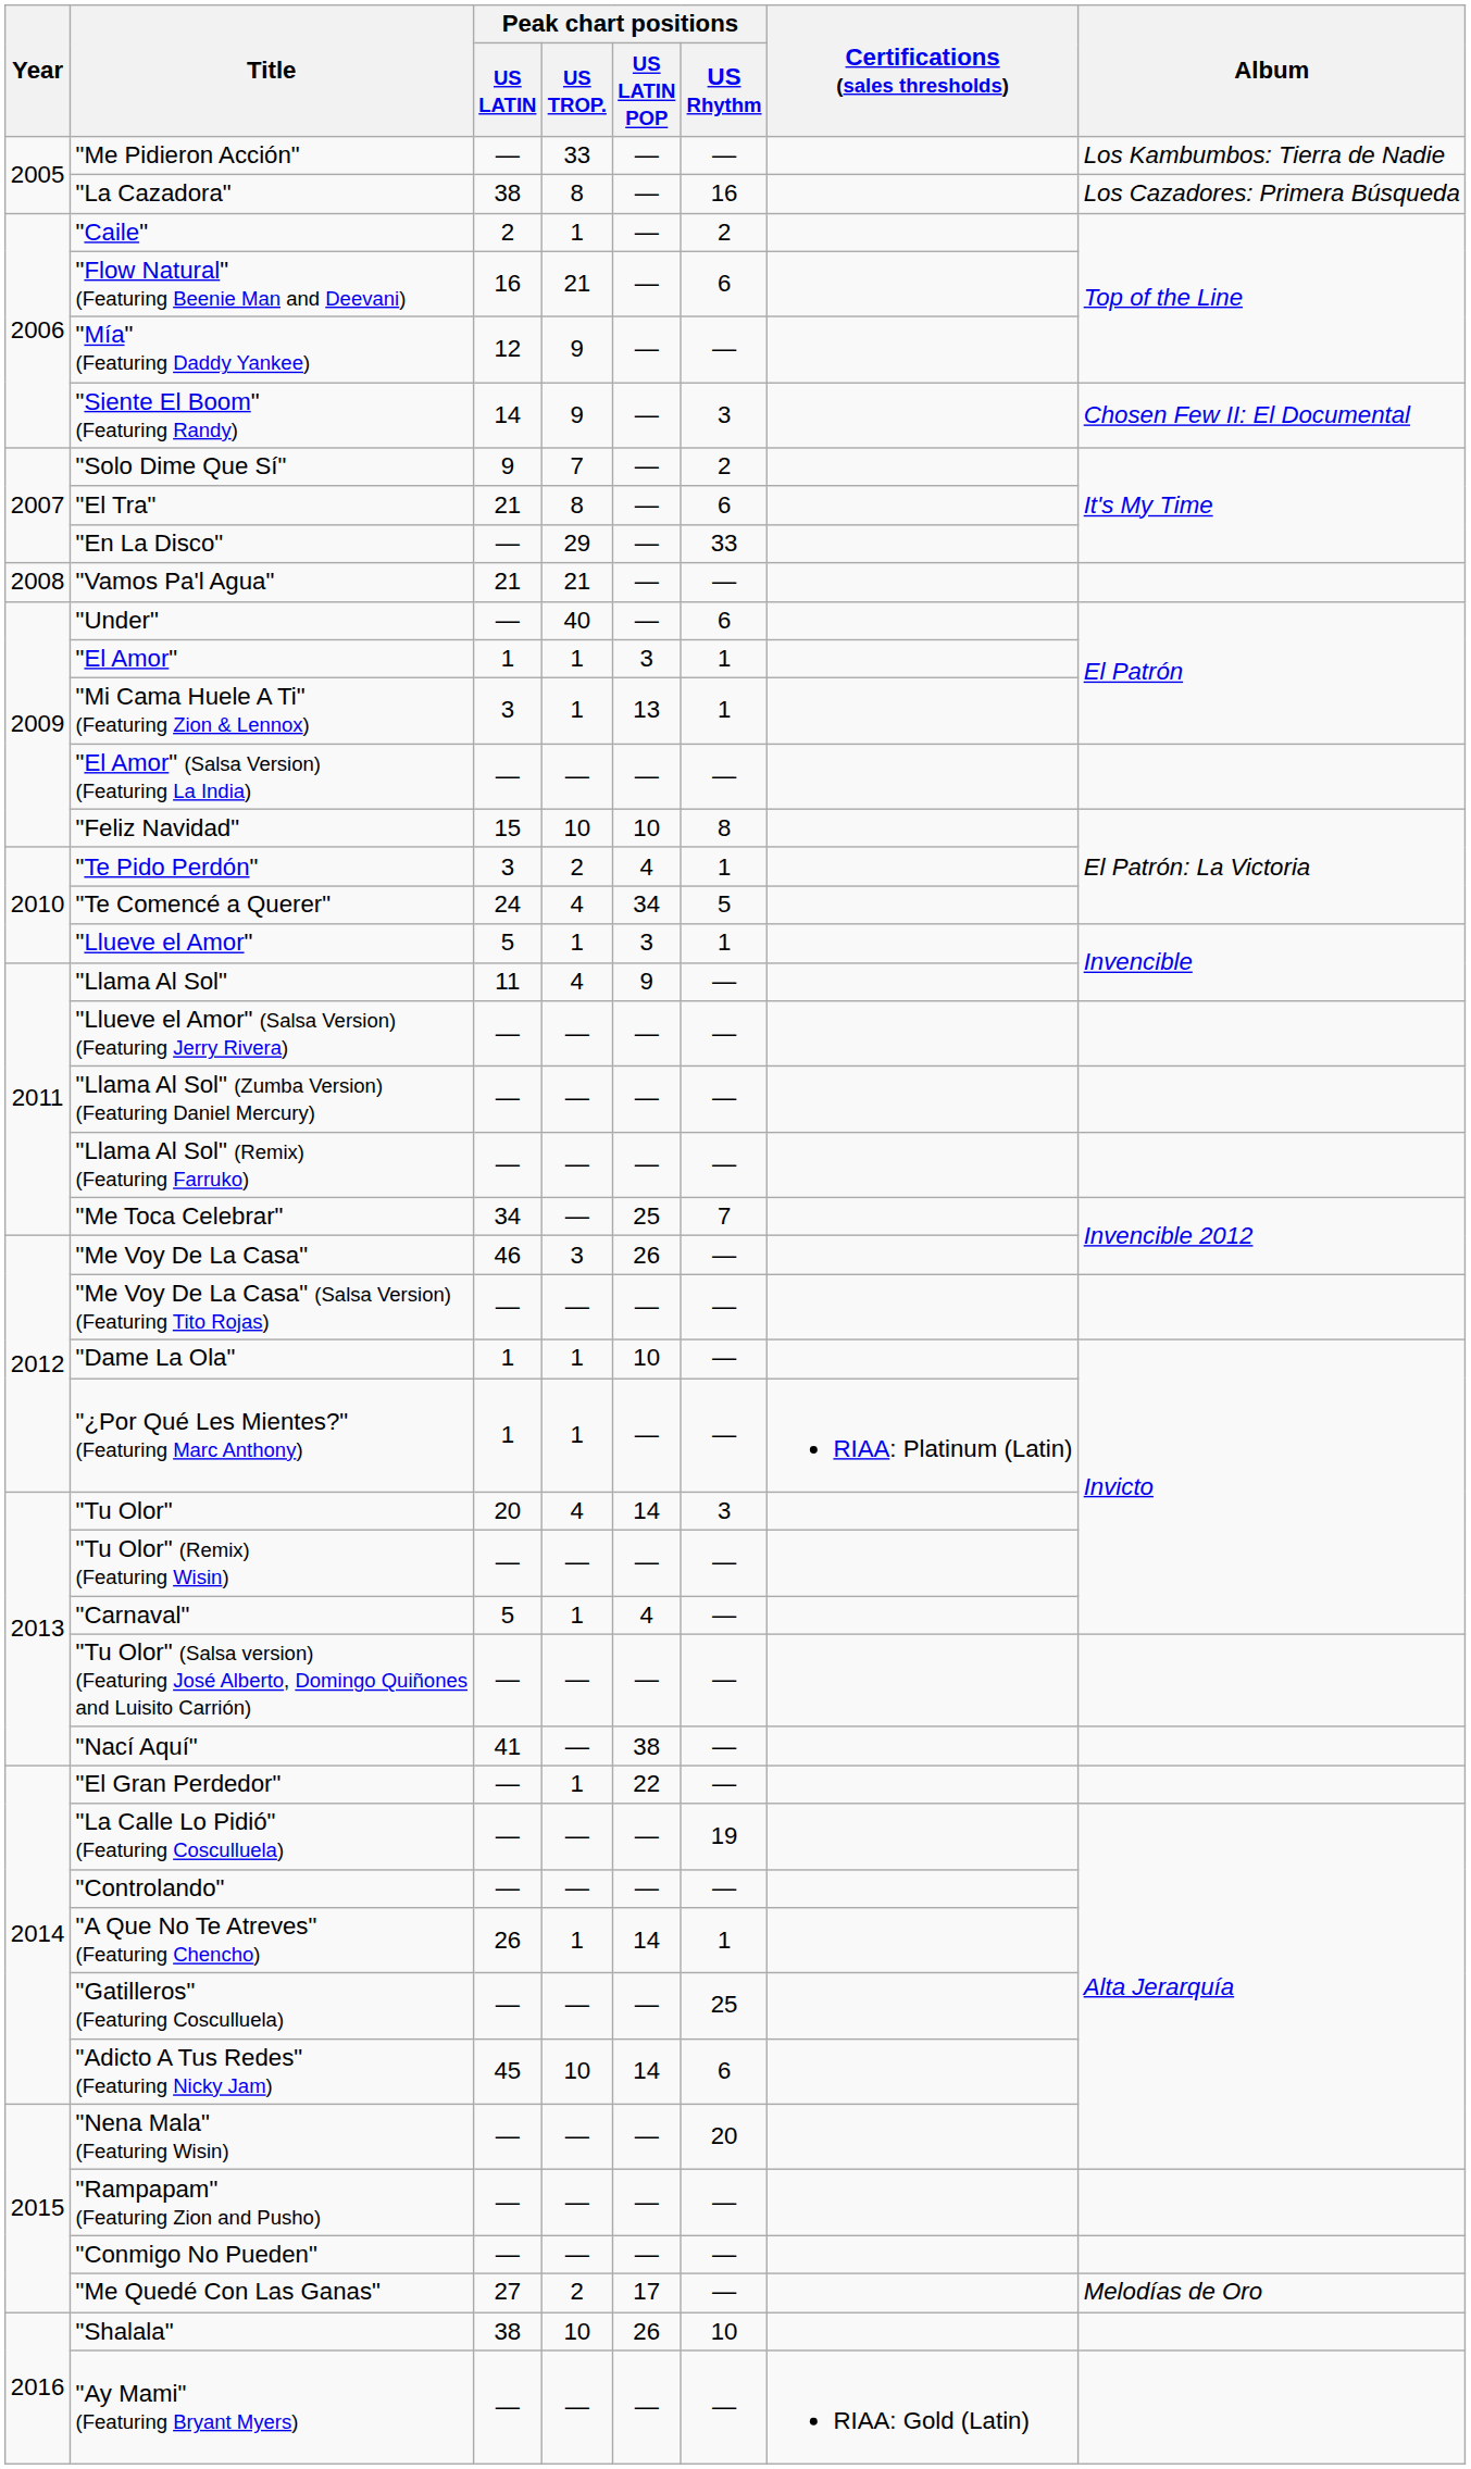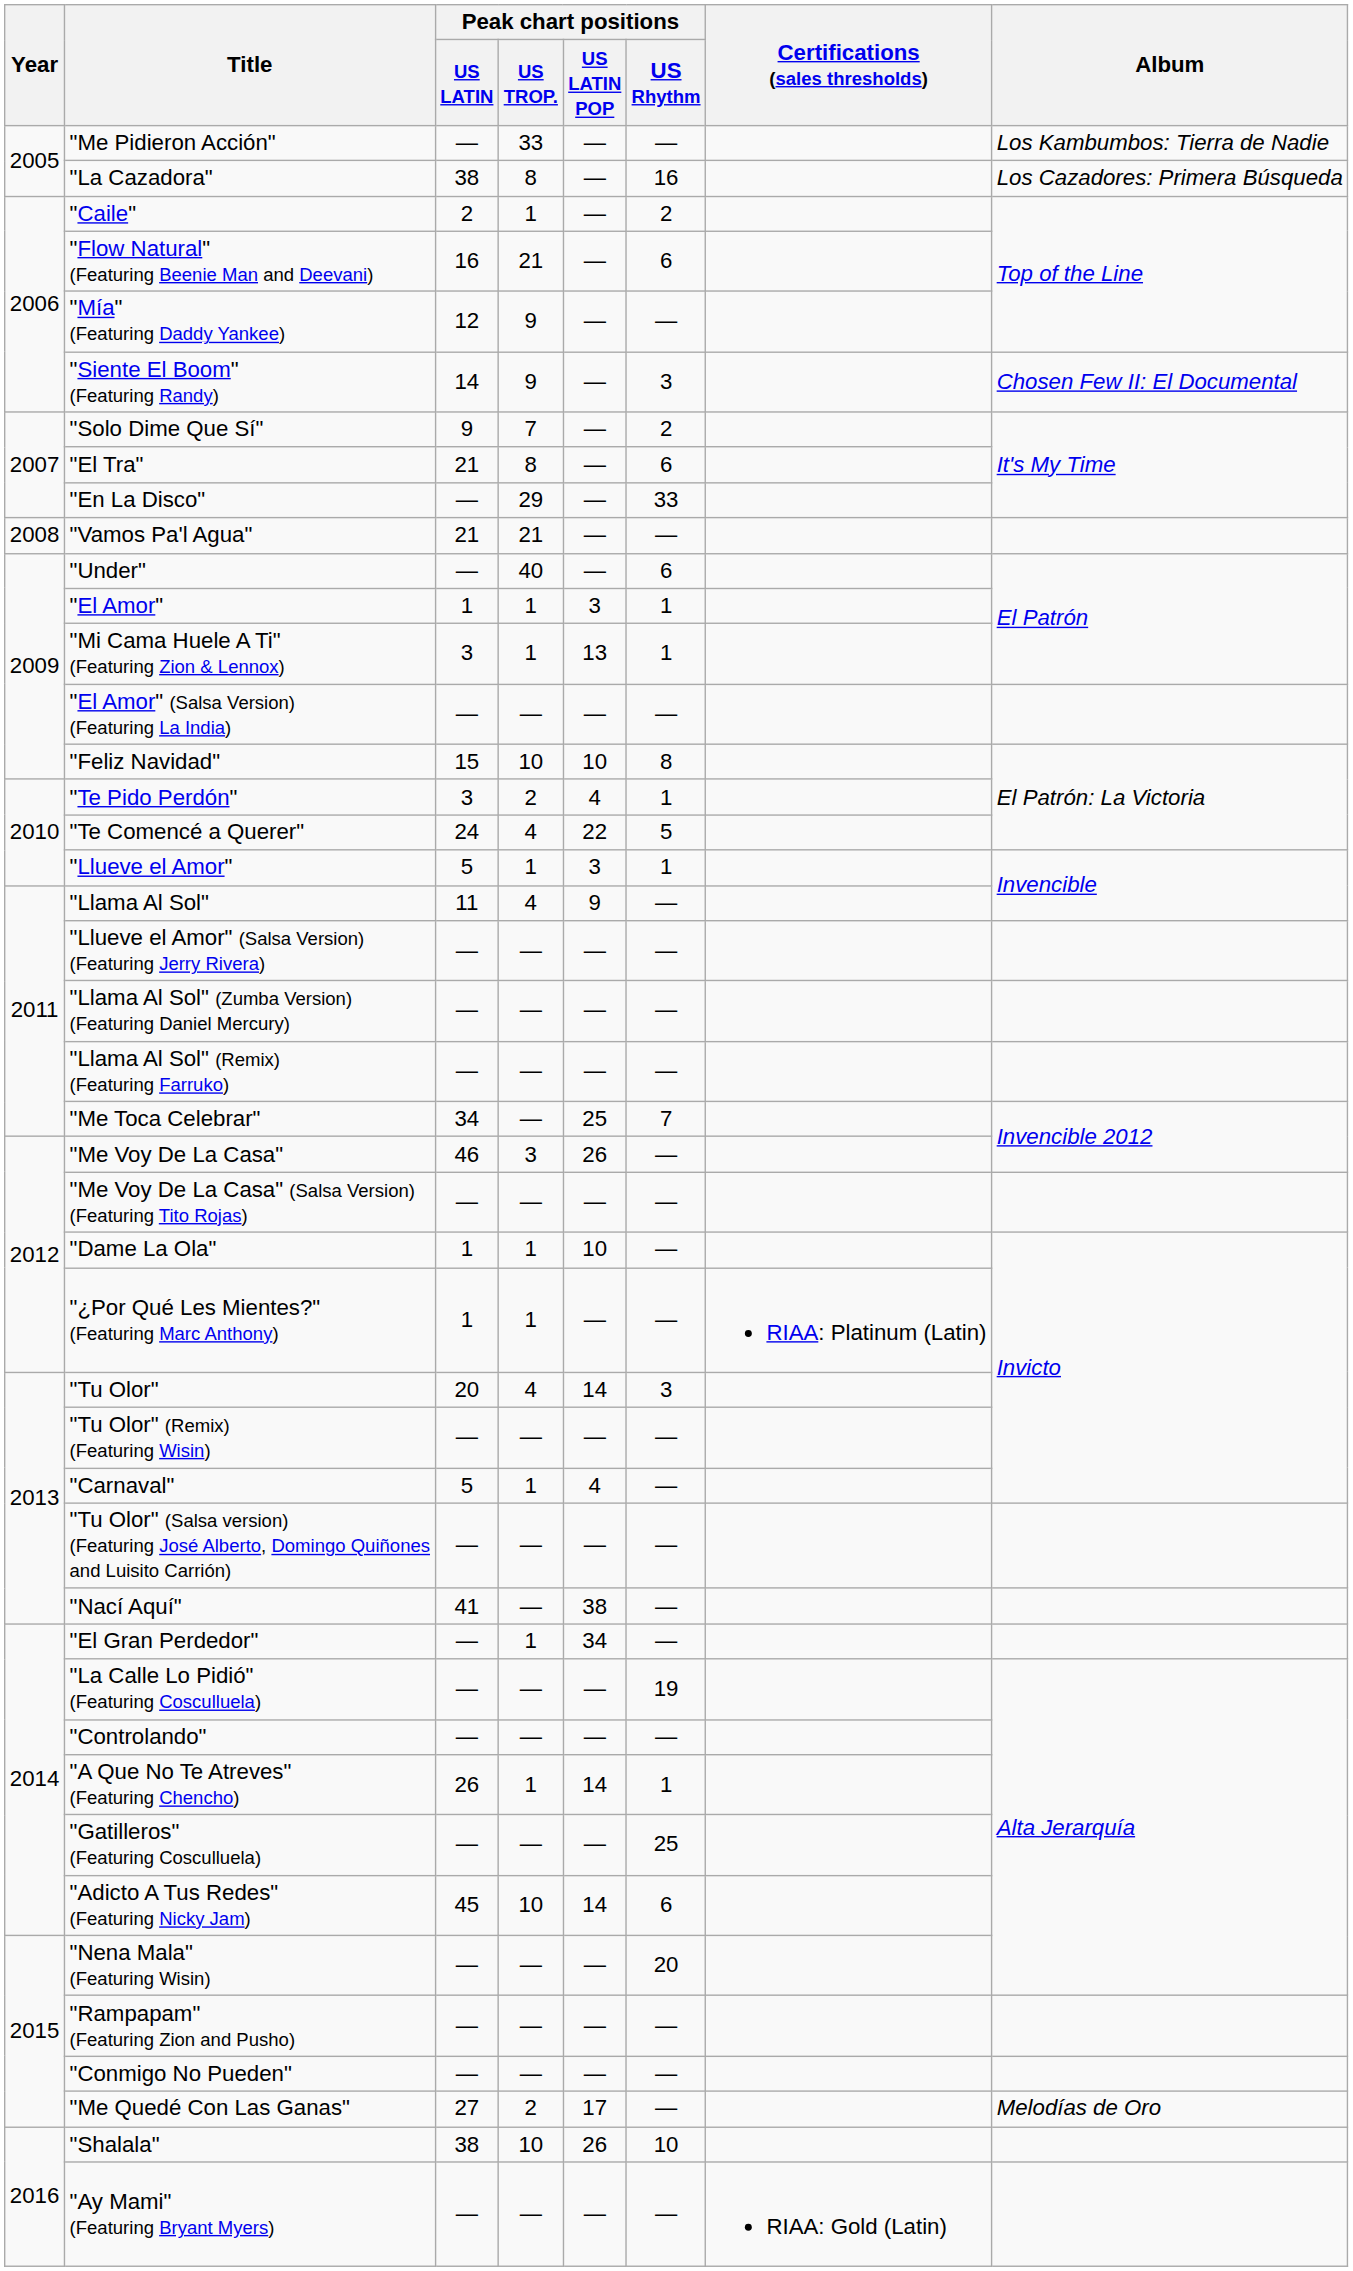"Te Comencé a Querer" | Peak chart positions / US LATIN POP: 34 -> 22
"El Gran Perdedor" | Peak chart positions / US LATIN POP: 22 -> 34
